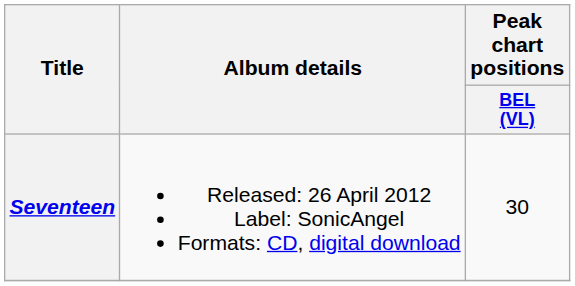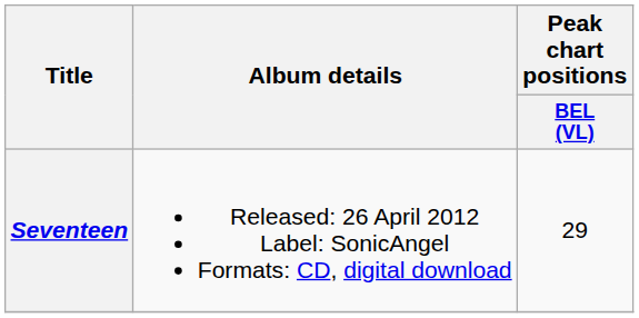Seventeen | Peak chart positions / BEL (VL): 30 -> 29
